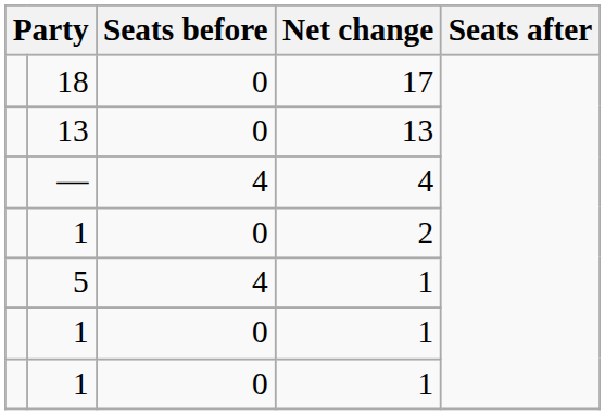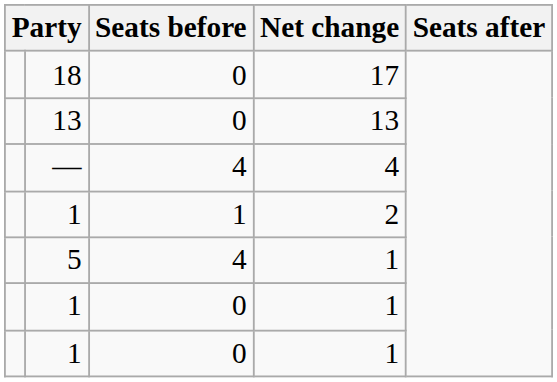1 / 2 | Seats before: 0 -> 1
